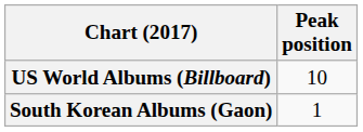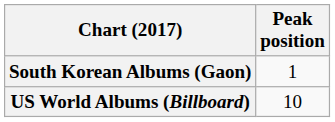rows swapped: South Korean Albums (Gaon) <-> US World Albums (Billboard)
